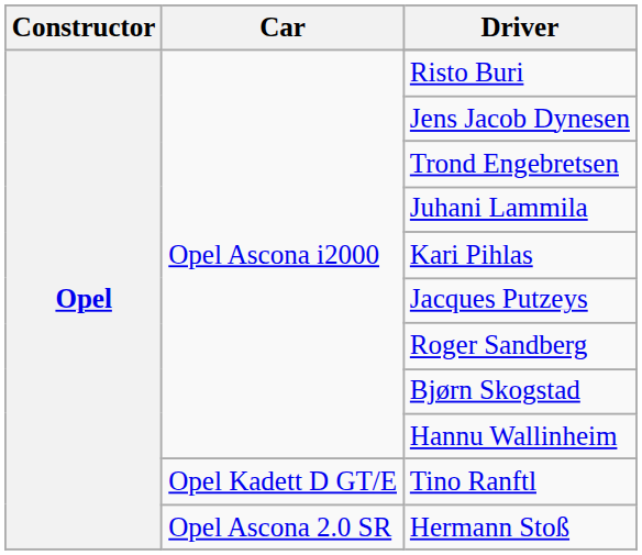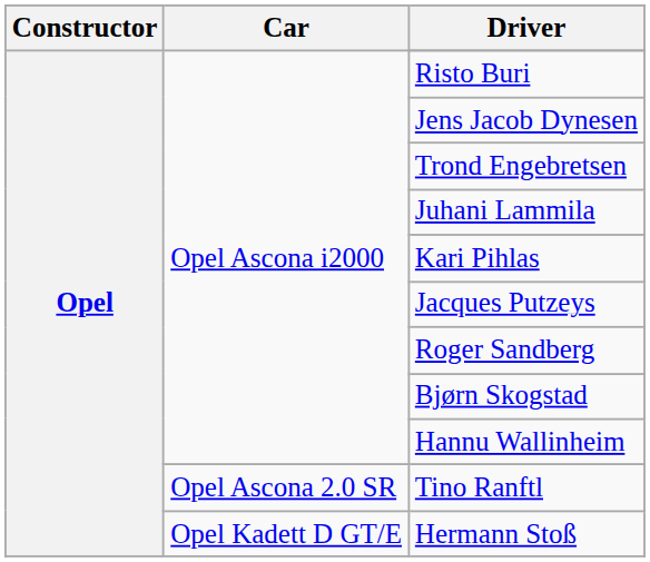Tino Ranftl | Car: Opel Kadett D GT/E -> Opel Ascona 2.0 SR
Hermann Stoß | Car: Opel Ascona 2.0 SR -> Opel Kadett D GT/E
